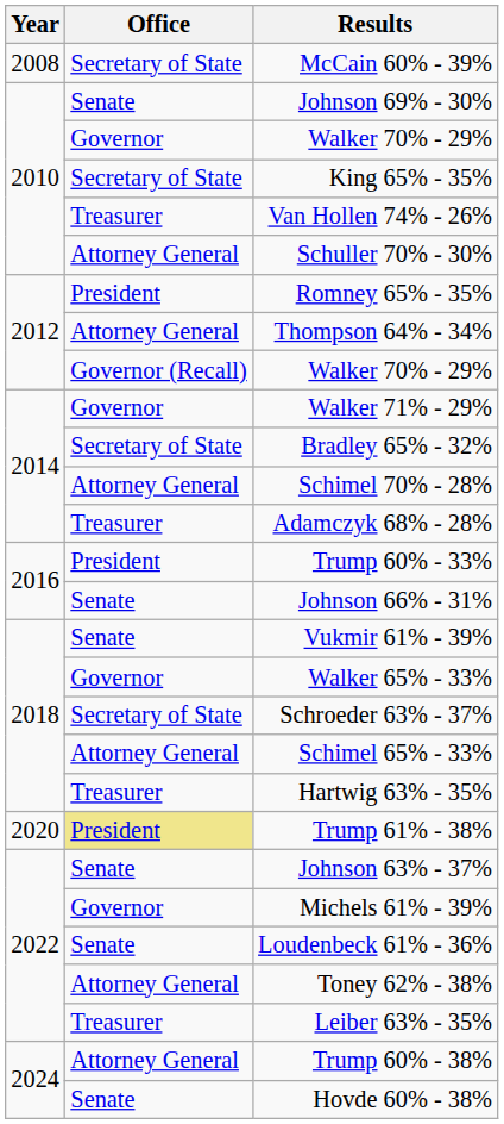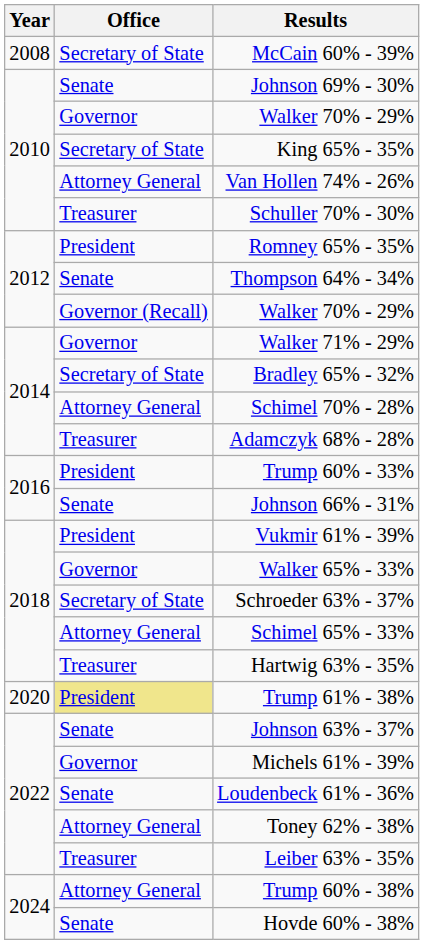Van Hollen 74% - 26% | Office: Treasurer -> Attorney General
Schuller 70% - 30% | Office: Attorney General -> Treasurer
Thompson 64% - 34% | Office: Attorney General -> Senate
Vukmir 61% - 39% | Office: Senate -> President
